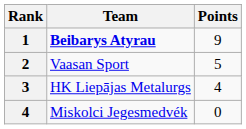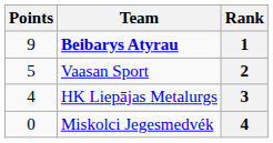columns swapped: Rank <-> Points
